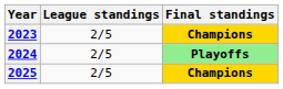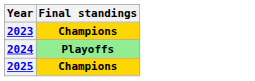- column: League standings | 2/5 | 2/5 | 2/5
